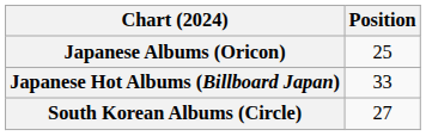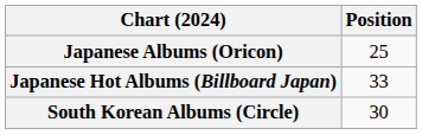South Korean Albums (Circle) | Position: 27 -> 30
